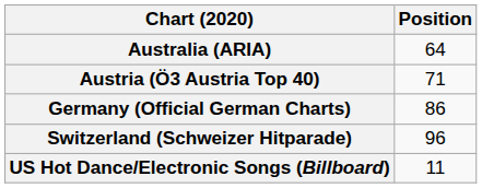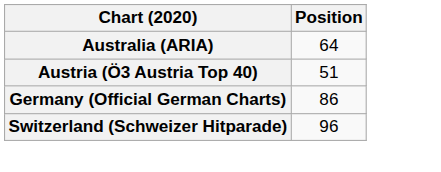Austria (Ö3 Austria Top 40) | Position: 71 -> 51
- row: US Hot Dance/Electronic Songs (Billboard) | 11
